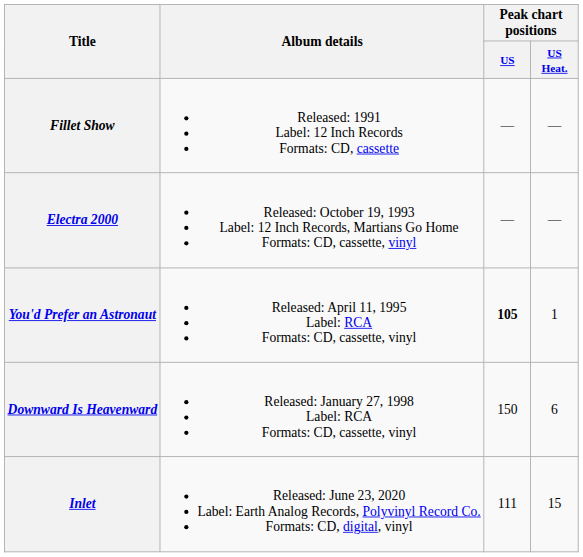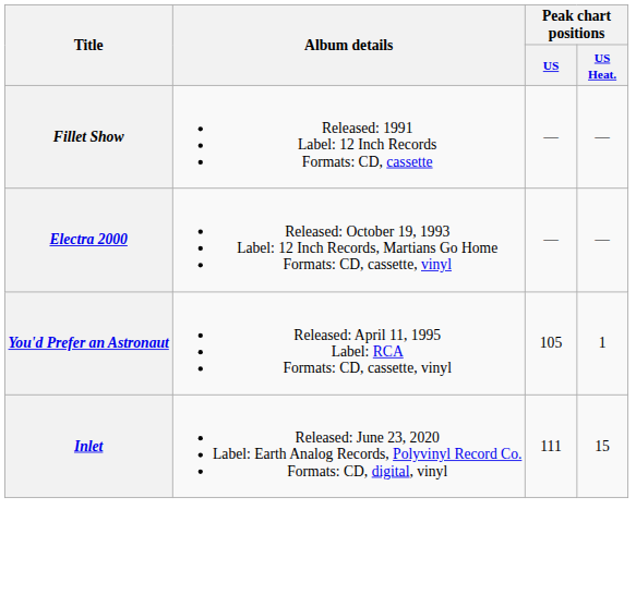You'd Prefer an Astronaut | Peak chart positions / US: bold -> normal
- row: Downward Is Heavenward | Released: January 27, 1998 Label: RCA Formats: CD, cassette, vinyl | 150 | 6
